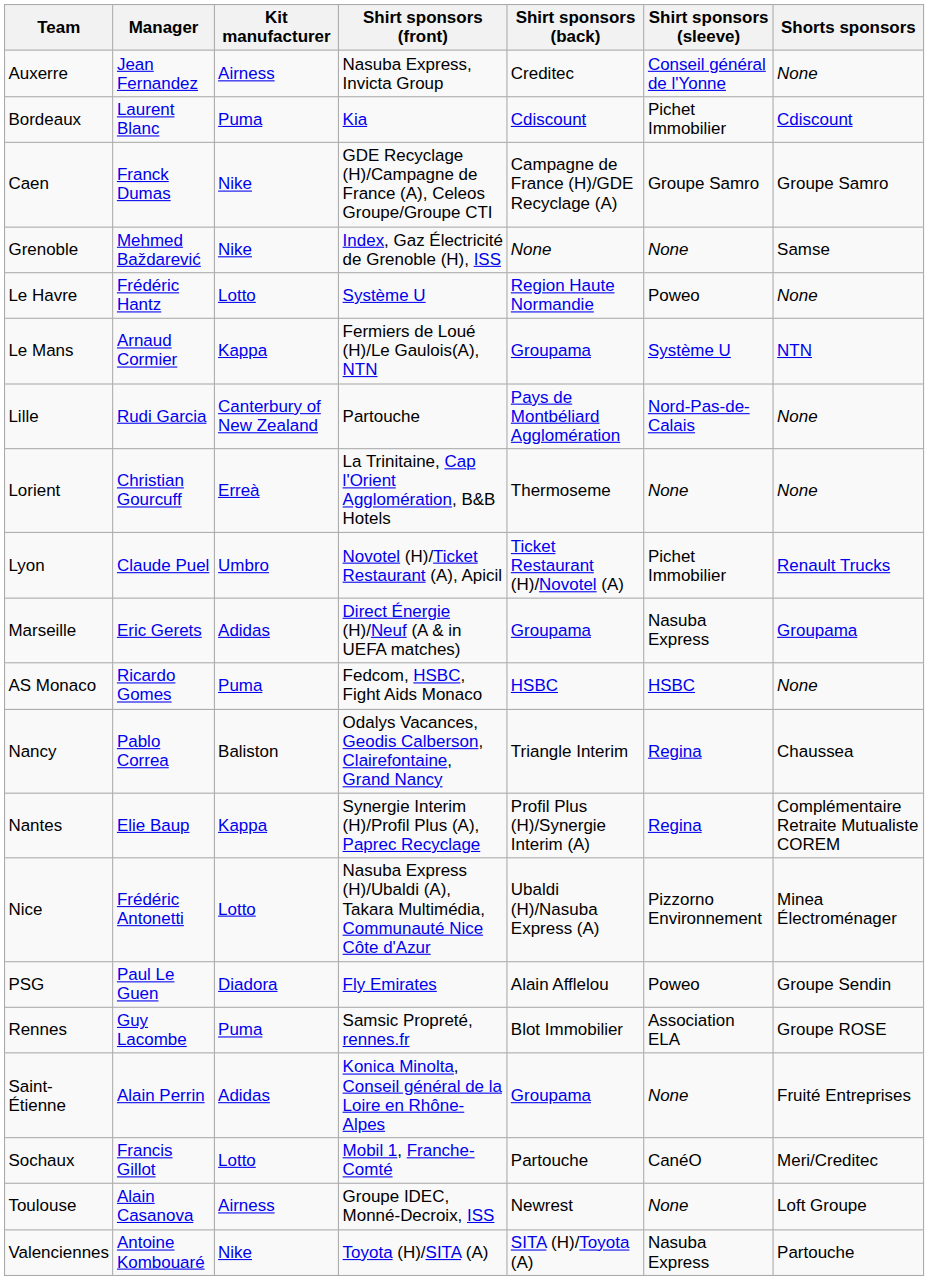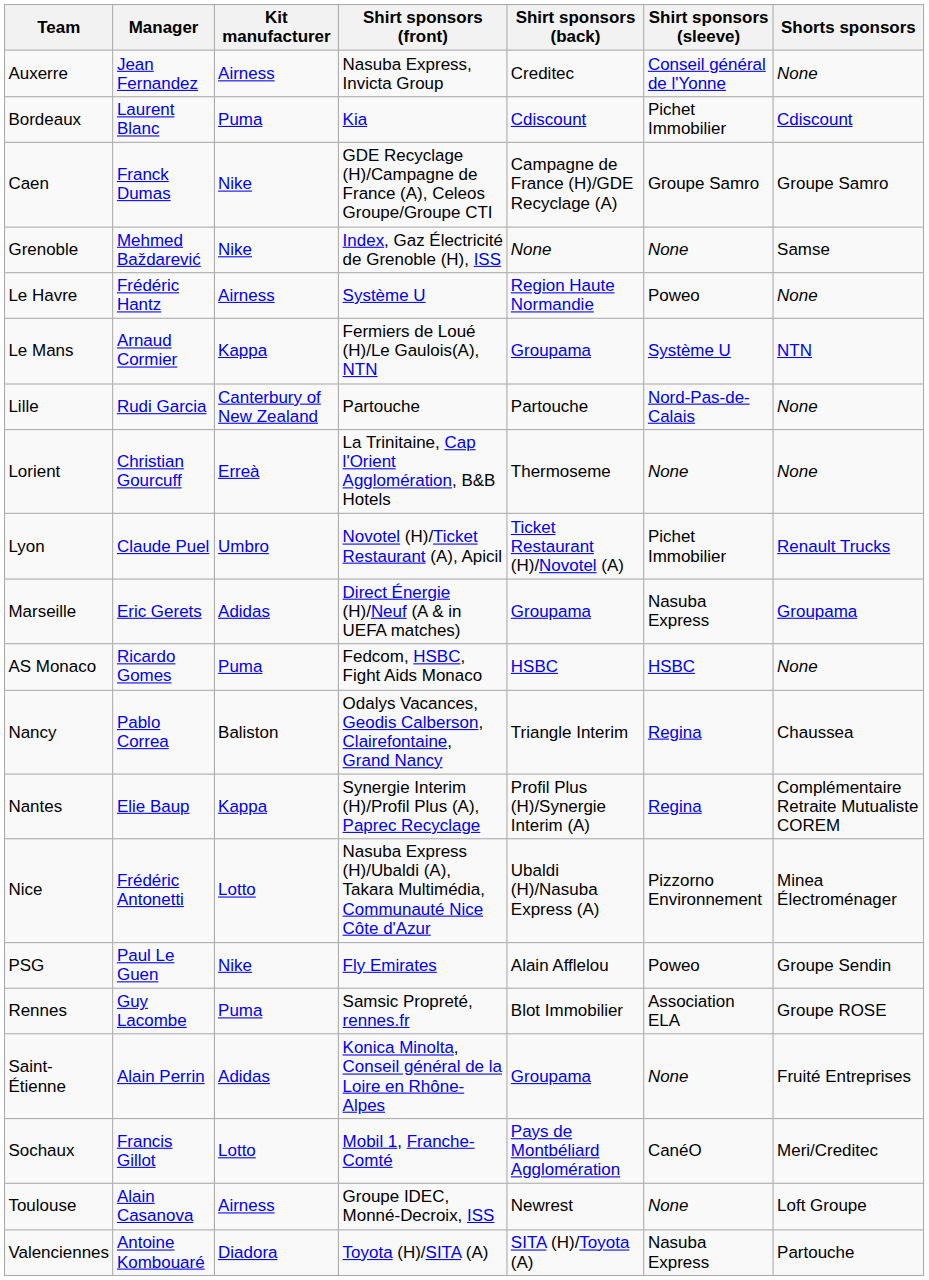Le Havre | Kit manufacturer: Lotto -> Airness
Lille | Shirt sponsors (back): Pays de Montbéliard Agglomération -> Partouche
PSG | Kit manufacturer: Diadora -> Nike
Sochaux | Shirt sponsors (back): Partouche -> Pays de Montbéliard Agglomération
Valenciennes | Kit manufacturer: Nike -> Diadora
